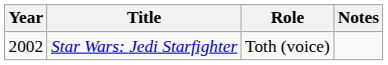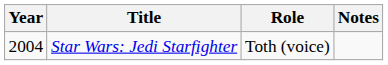Star Wars: Jedi Starfighter | Year: 2002 -> 2004
